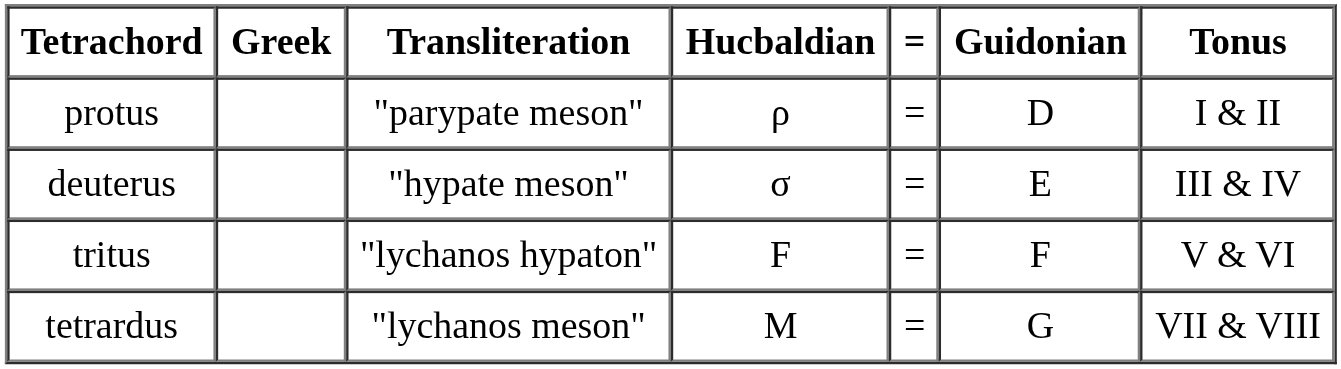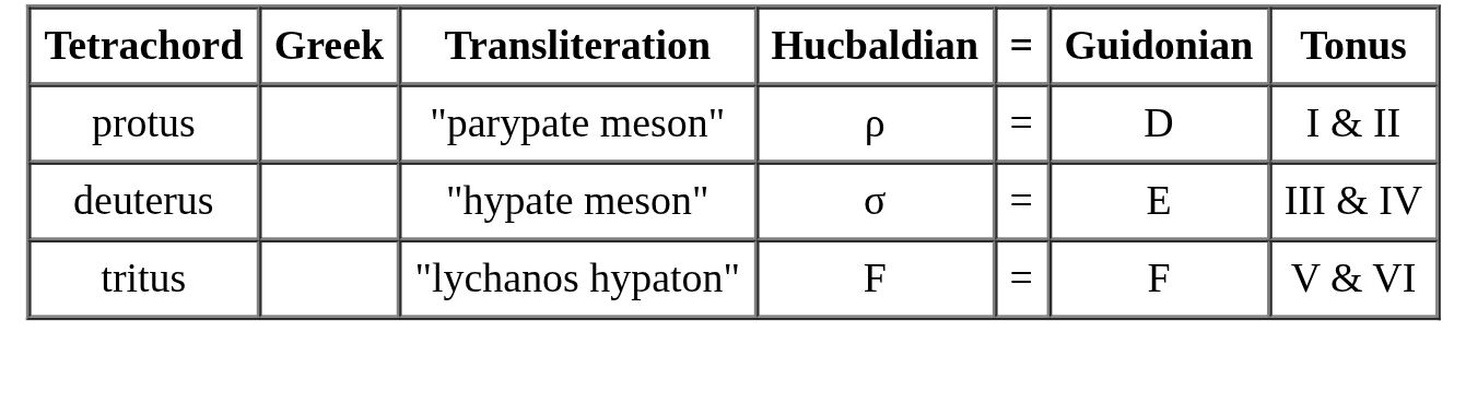- row: tetrardus | "lychanos meson" | Μ | = | G | VII & VIII
